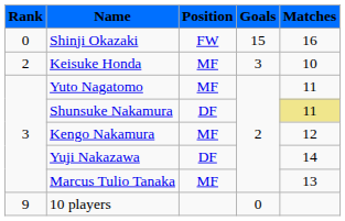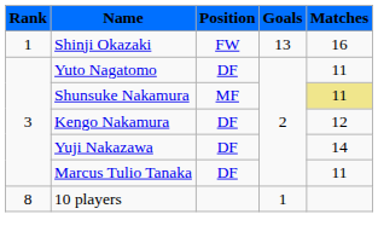Shinji Okazaki | Rank: 0 -> 1
Shinji Okazaki | Goals: 15 -> 13
- row: 2 | Keisuke Honda | MF | 3 | 10
Yuto Nagatomo | Position: MF -> DF
Shunsuke Nakamura | Position: DF -> MF
Kengo Nakamura | Position: MF -> DF
Marcus Tulio Tanaka | Position: MF -> DF
Marcus Tulio Tanaka | Matches: 13 -> 11
10 players | Rank: 9 -> 8
10 players | Goals: 0 -> 1
